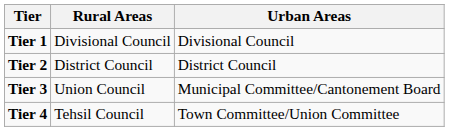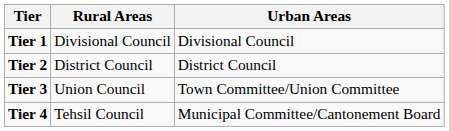Tier 3 | Urban Areas: Municipal Committee/Cantonement Board -> Town Committee/Union Committee
Tier 4 | Urban Areas: Town Committee/Union Committee -> Municipal Committee/Cantonement Board
